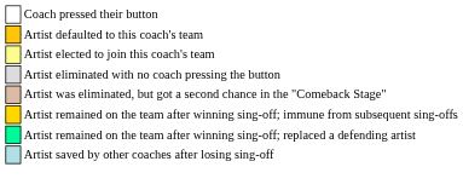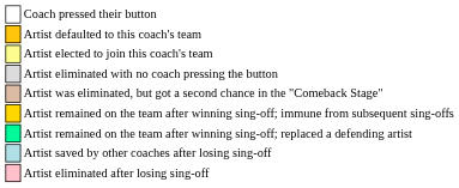+ row: Artist eliminated after losing sing-off
